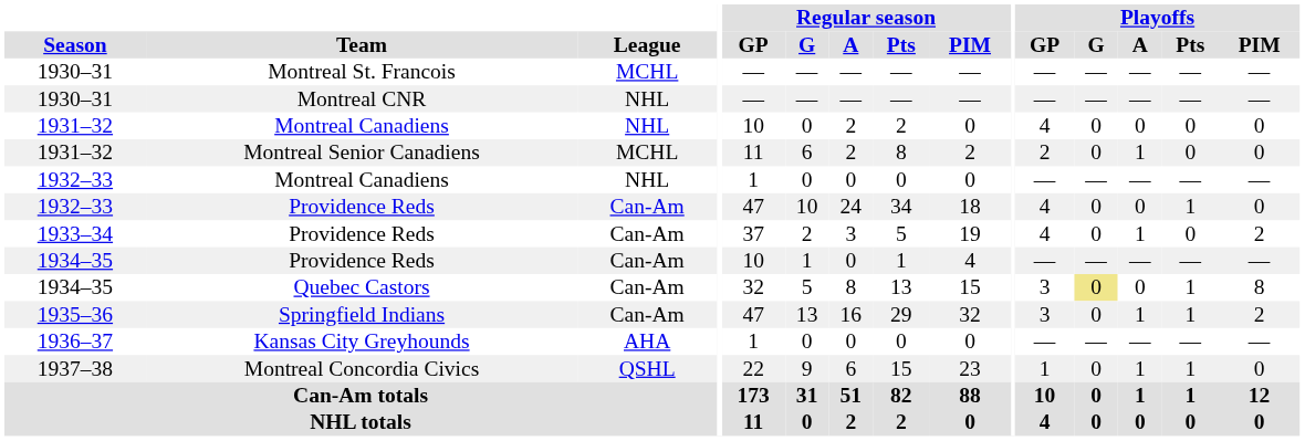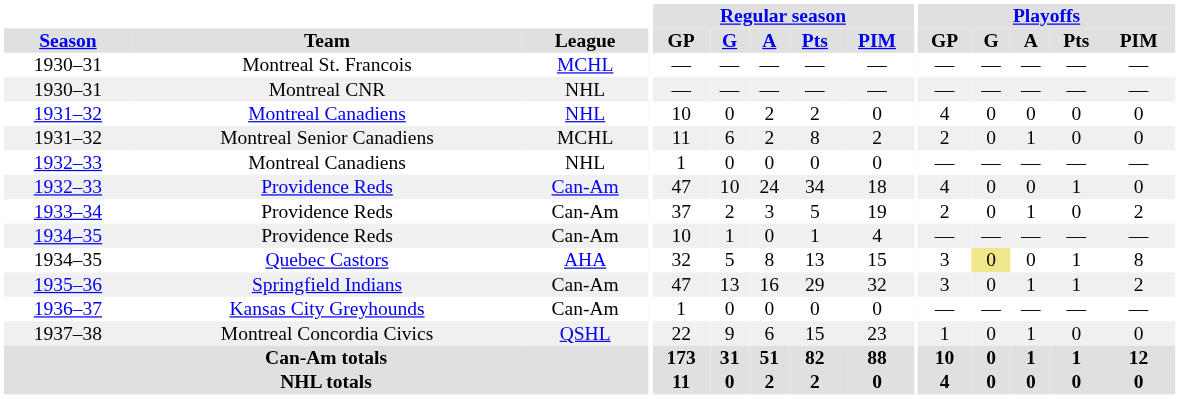1933–34 / Providence Reds | Playoffs / GP: 4 -> 2
Quebec Castors | League: Can-Am -> AHA
Kansas City Greyhounds | League: AHA -> Can-Am
Montreal Concordia Civics | Playoffs / Pts: 1 -> 0
